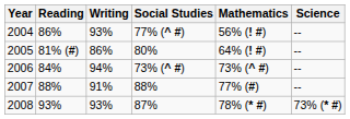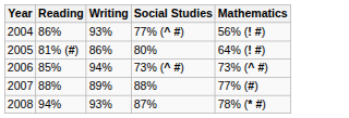- column: Science | -- | -- | -- | -- | 73% (* #)
2006 | Reading: 84% -> 85%
2007 | Writing: 91% -> 89%
2008 | Reading: 93% -> 94%
